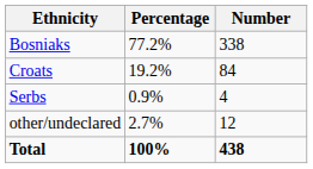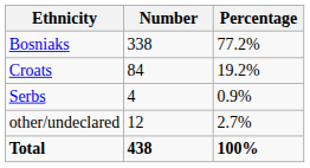columns swapped: Number <-> Percentage
